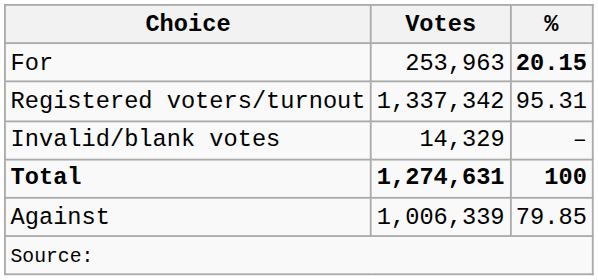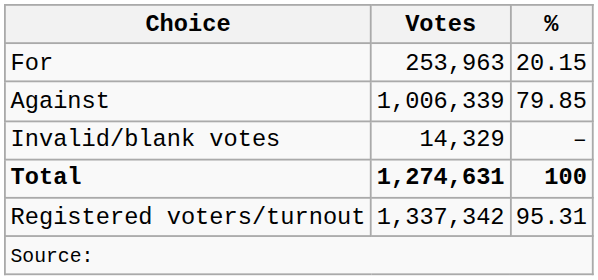For | %: bold -> normal
rows swapped: Against <-> Registered voters/turnout
